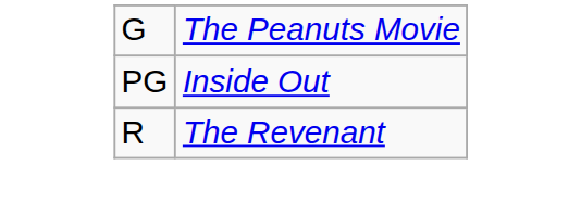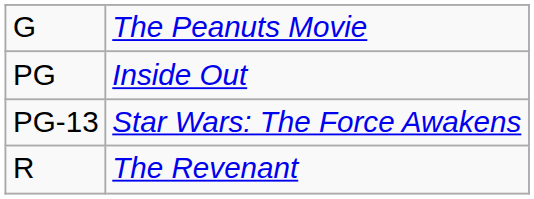+ row: PG-13 | Star Wars: The Force Awakens
